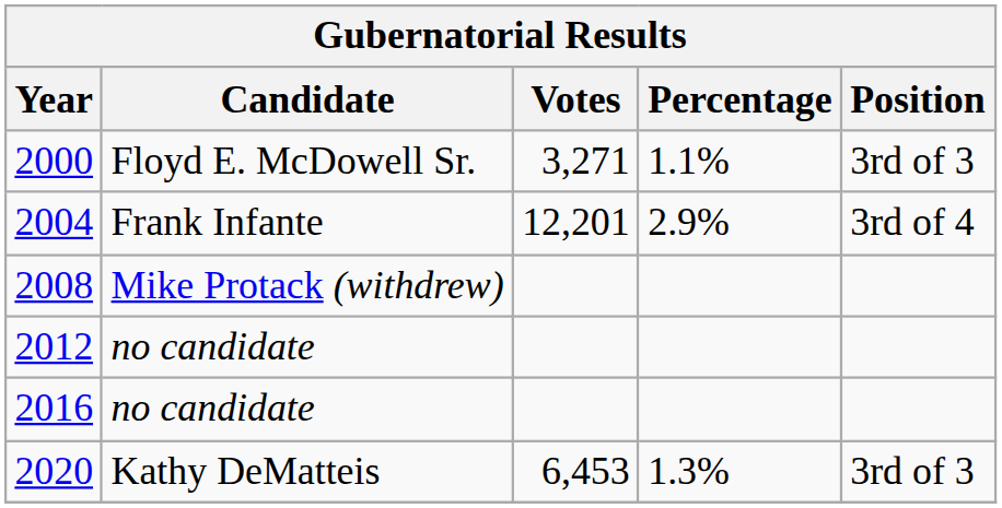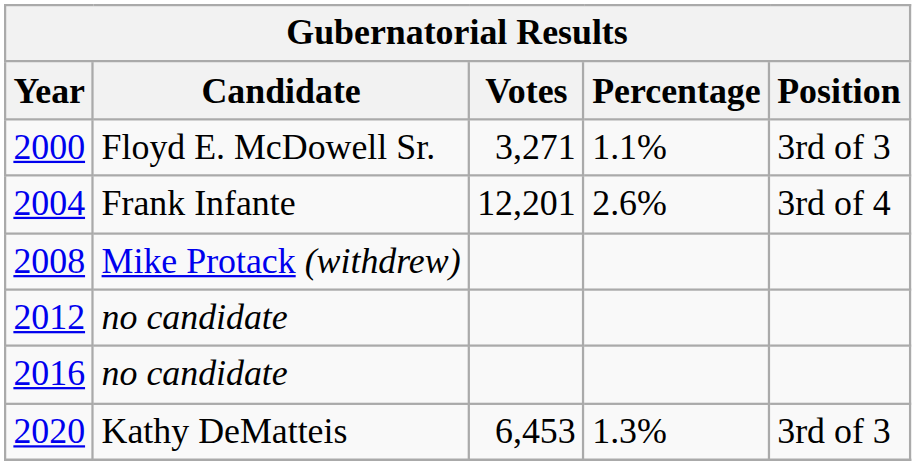2004 | Percentage: 2.9% -> 2.6%
